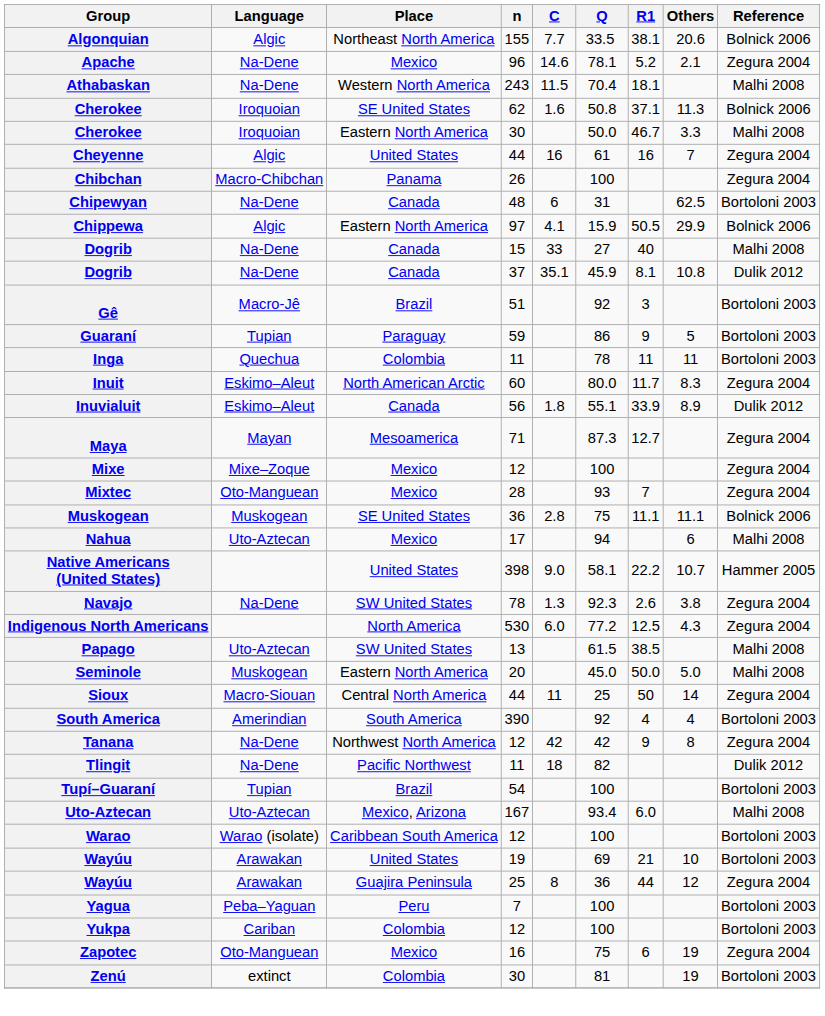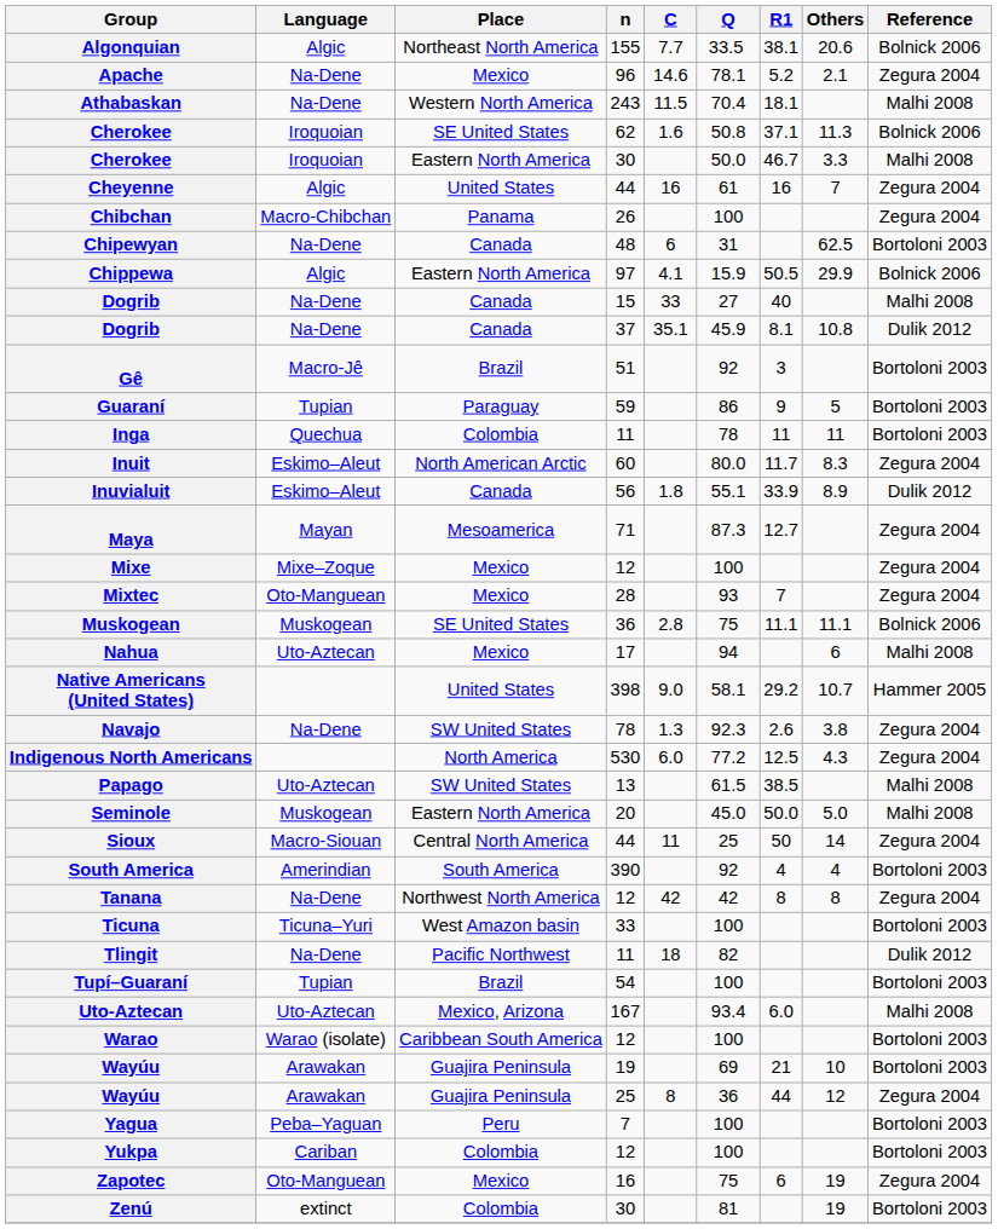Native Americans (United States) | R1: 22.2 -> 29.2
Tanana | R1: 9 -> 8
+ row: Ticuna | Ticuna–Yuri | West Amazon basin | 33 | 100 | Bortoloni 2003
Wayúu / 19 | Place: United States -> Guajira Peninsula
